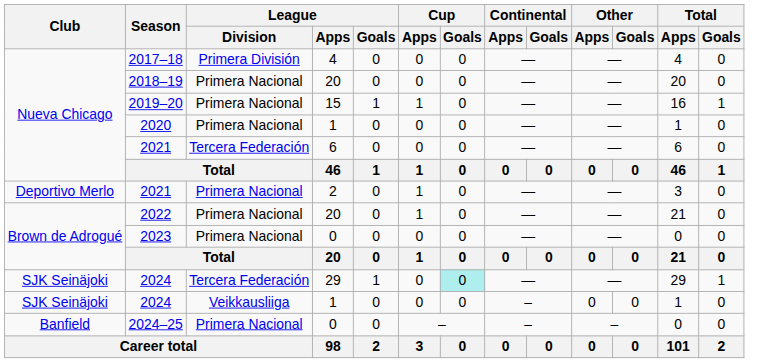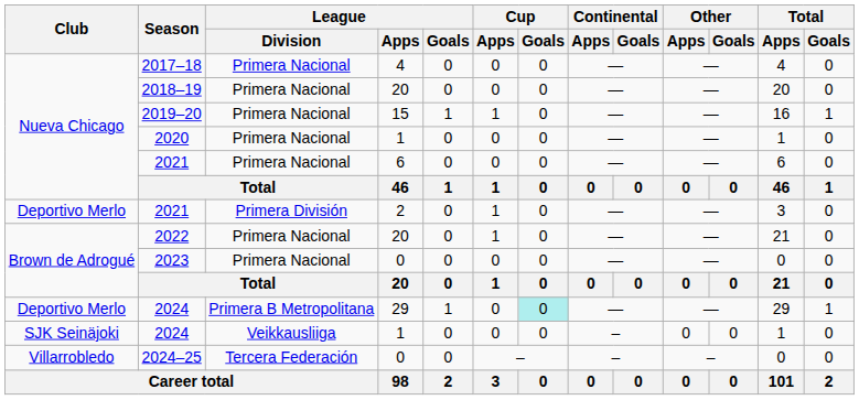2017–18 | League / Division: Primera División -> Primera Nacional
2021 / 6 | League / Division: Tercera Federación -> Primera Nacional
2021 / 2 | League / Division: Primera Nacional -> Primera División
2024 / 29 | Club: SJK Seinäjoki -> Deportivo Merlo
2024 / 29 | League / Division: Tercera Federación -> Primera B Metropolitana
2024–25 | Club: Banfield -> Villarrobledo
2024–25 | League / Division: Primera Nacional -> Tercera Federación
